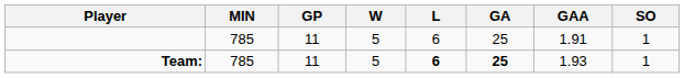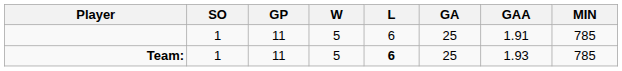columns swapped: MIN <-> SO
Team: | GA: bold -> normal
